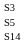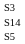rows swapped: S5 <-> S14
